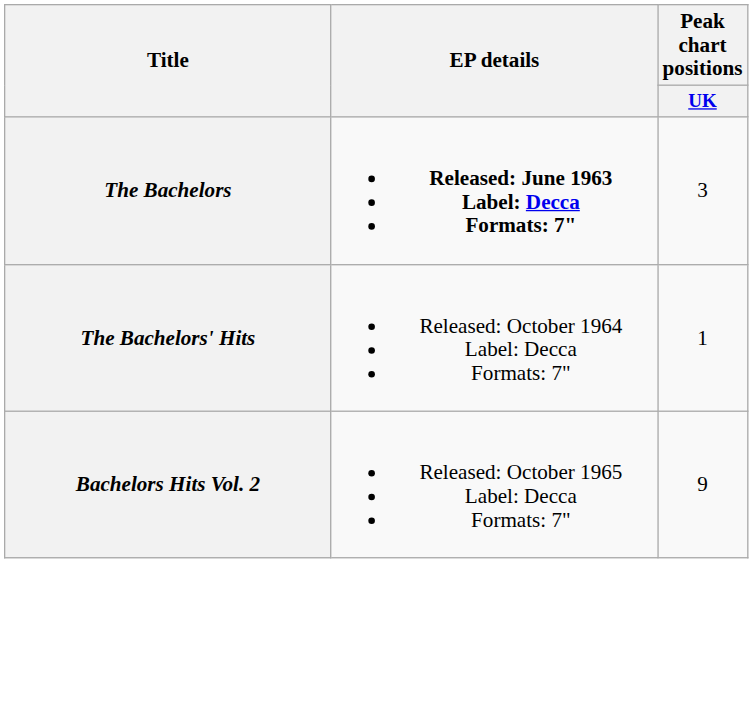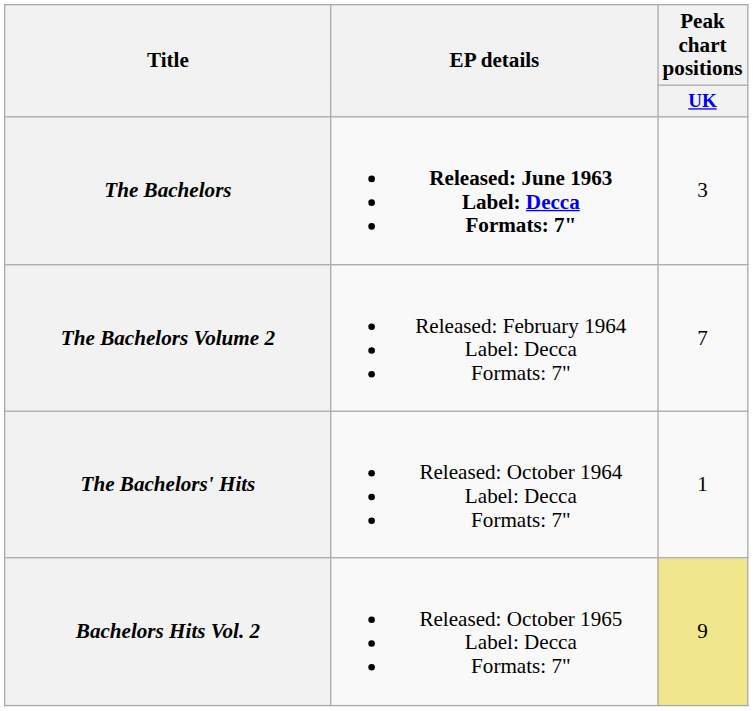+ row: The Bachelors Volume 2 | Released: February 1964 Label: Decca Formats: 7" | 7
Bachelors Hits Vol. 2 | Peak chart positions / UK: no background -> khaki background
